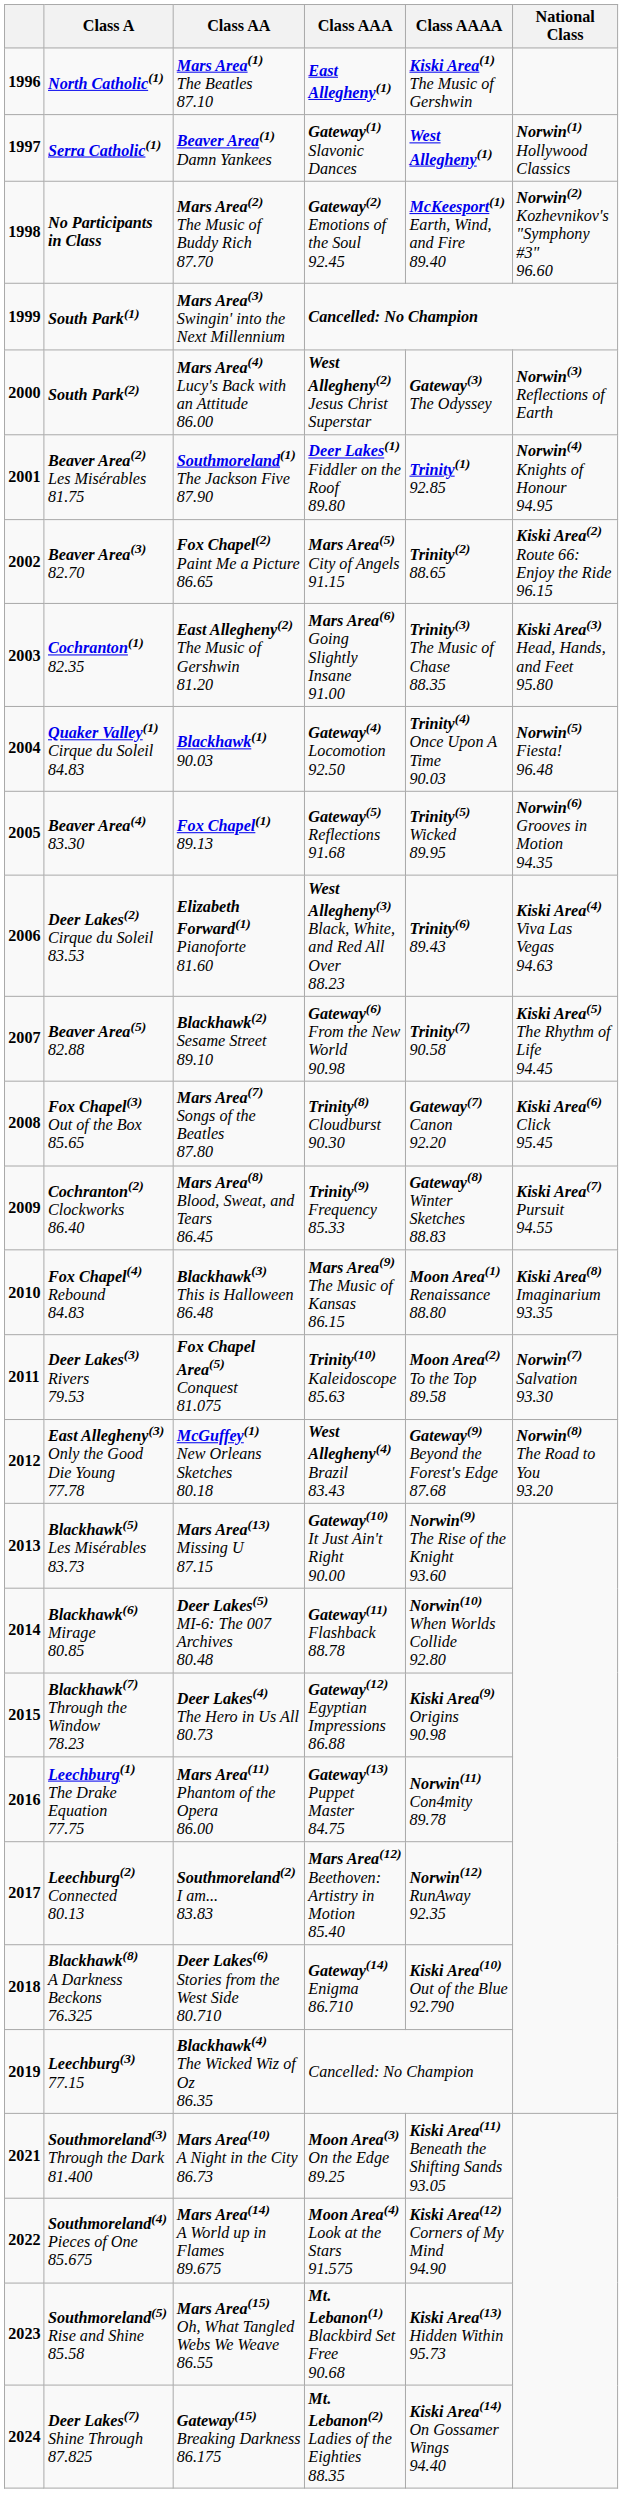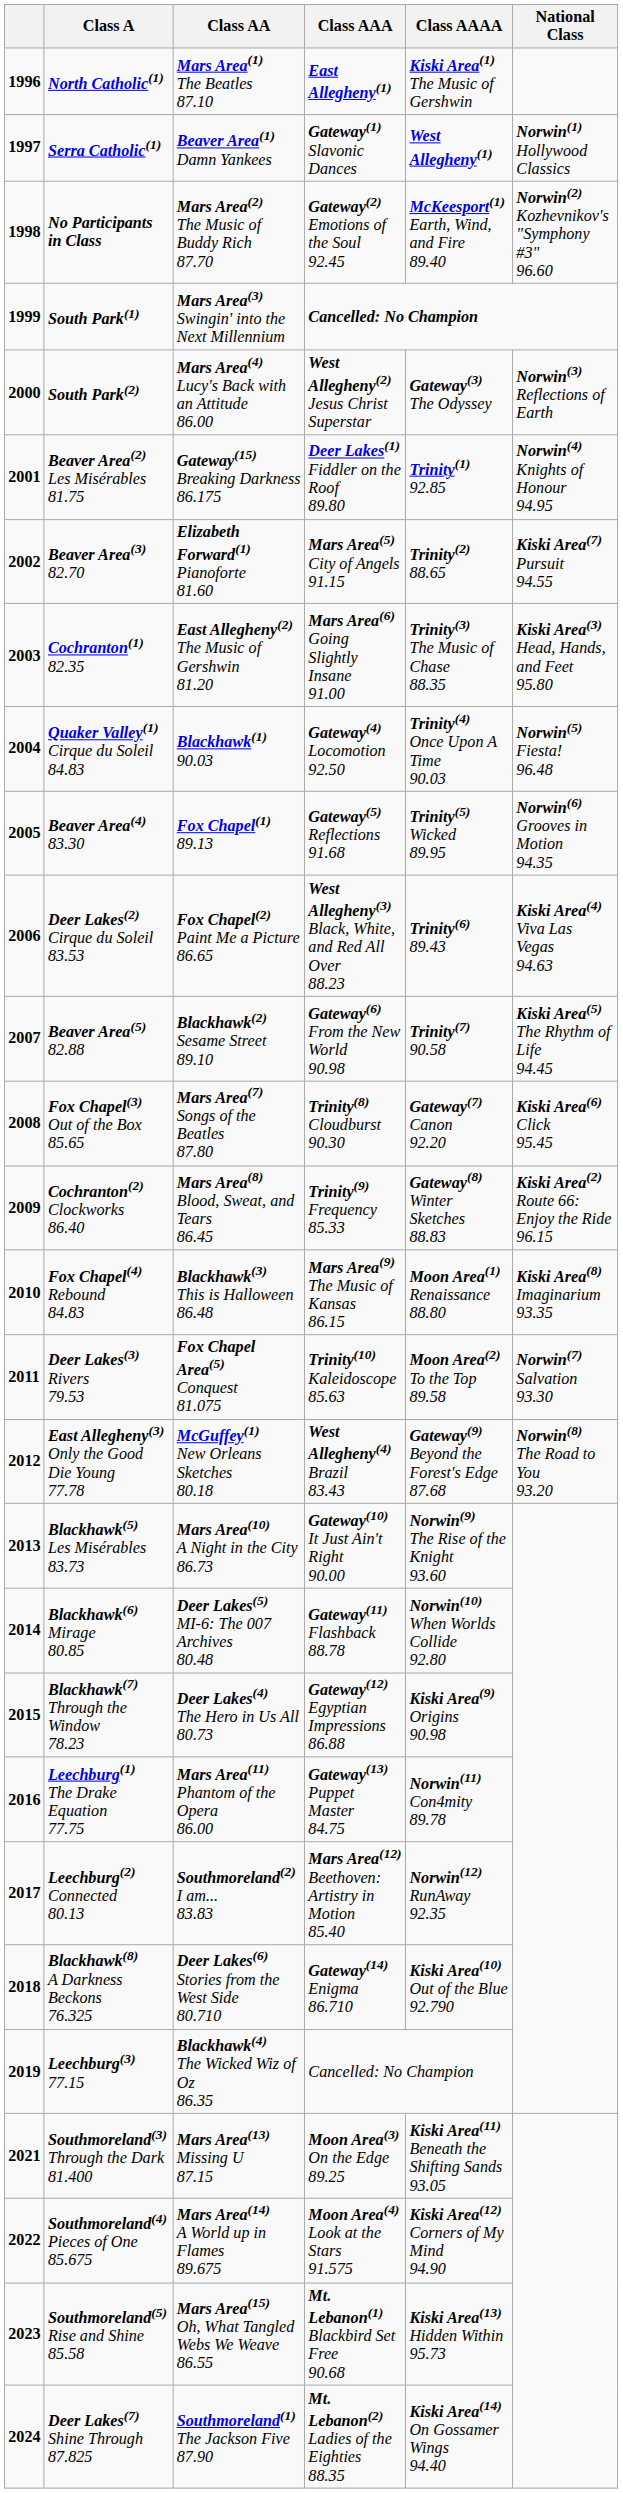Beaver Area(2) Les Misérables 81.75 | Class AA: Southmoreland(1) The Jackson Five 87.90 -> Gateway(15) Breaking Darkness 86.175
Beaver Area(3) 82.70 | Class AA: Fox Chapel(2) Paint Me a Picture 86.65 -> Elizabeth Forward(1) Pianoforte 81.60
Beaver Area(3) 82.70 | National Class: Kiski Area(2) Route 66: Enjoy the Ride 96.15 -> Kiski Area(7) Pursuit 94.55
Deer Lakes(2) Cirque du Soleil 83.53 | Class AA: Elizabeth Forward(1) Pianoforte 81.60 -> Fox Chapel(2) Paint Me a Picture 86.65
Cochranton(2) Clockworks 86.40 | National Class: Kiski Area(7) Pursuit 94.55 -> Kiski Area(2) Route 66: Enjoy the Ride 96.15
Blackhawk(5) Les Misérables 83.73 | Class AA: Mars Area(13) Missing U 87.15 -> Mars Area(10) A Night in the City 86.73
Southmoreland(3) Through the Dark 81.400 | Class AA: Mars Area(10) A Night in the City 86.73 -> Mars Area(13) Missing U 87.15
Deer Lakes(7) Shine Through 87.825 | Class AA: Gateway(15) Breaking Darkness 86.175 -> Southmoreland(1) The Jackson Five 87.90
